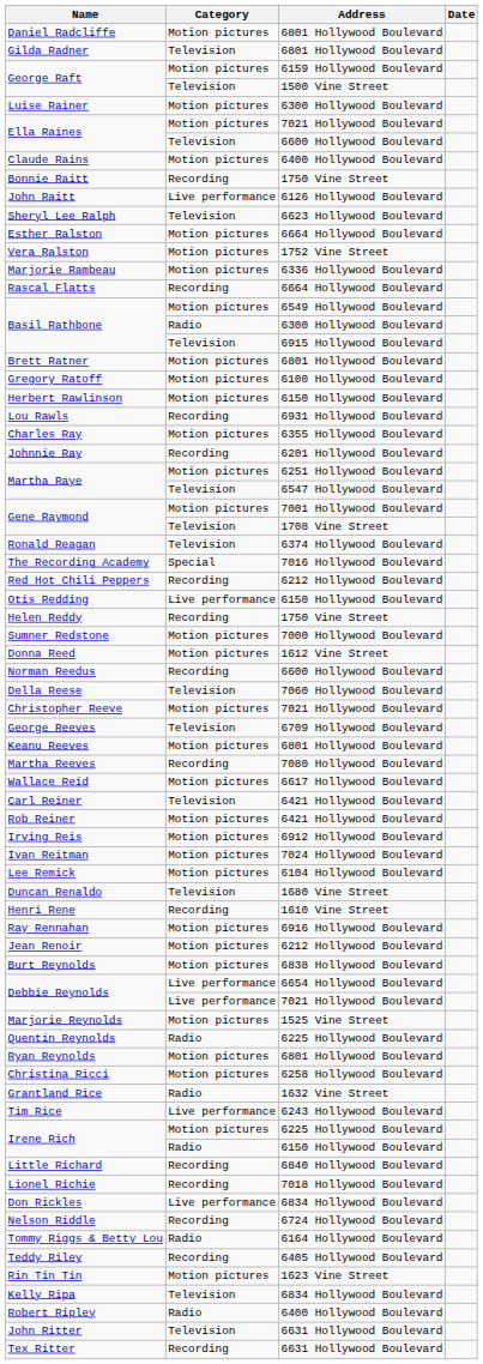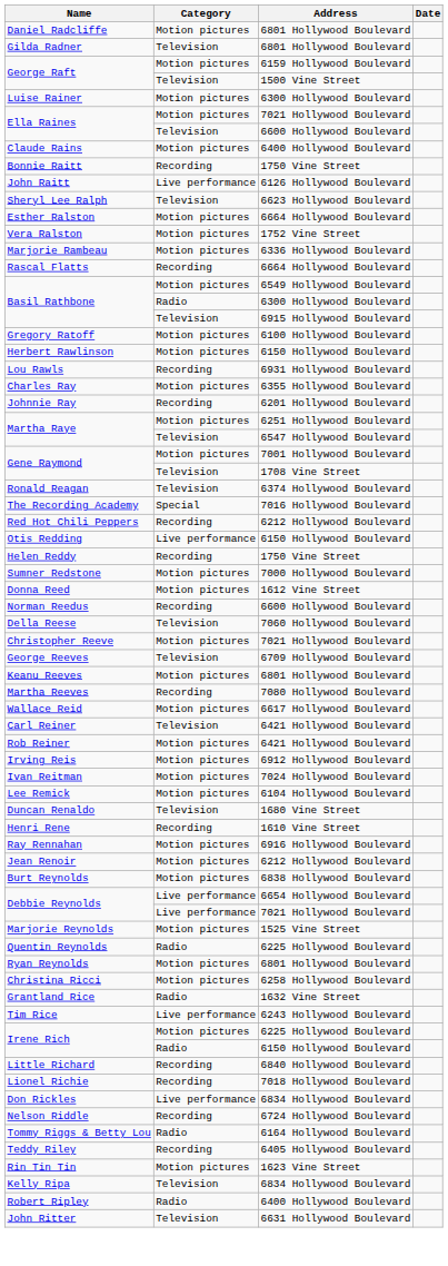- row: Brett Ratner | Motion pictures | 6801 Hollywood Boulevard
- row: Tex Ritter | Recording | 6631 Hollywood Boulevard
